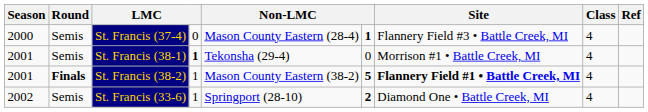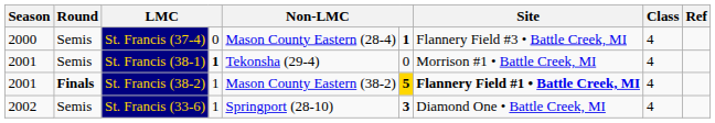St. Francis (38-2) | column 6: no background -> gold background
St. Francis (33-6) | column 6: 2 -> 3
